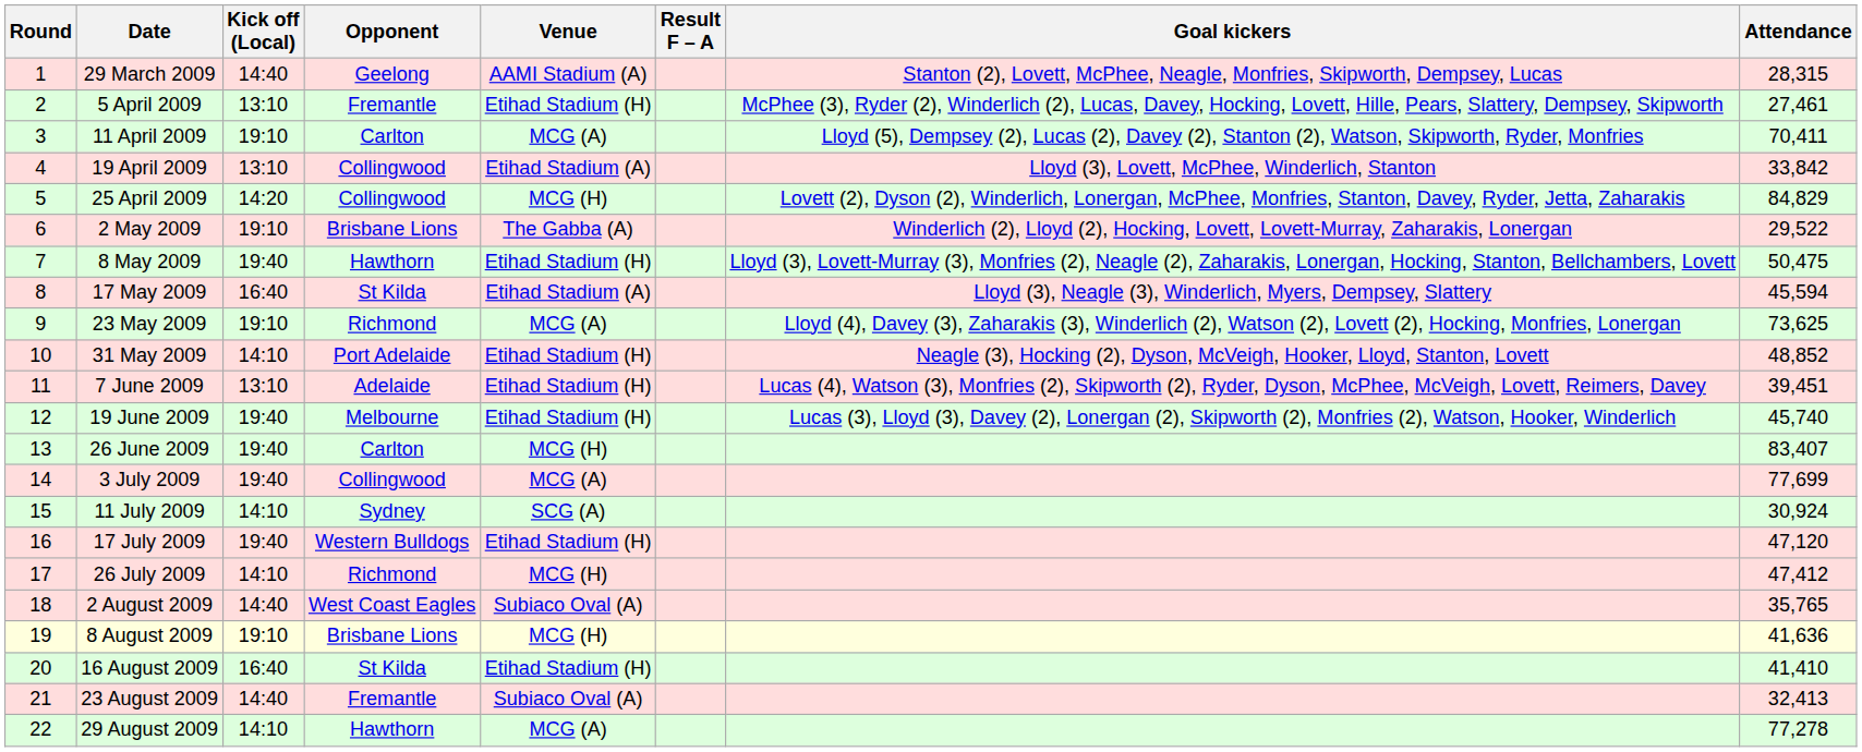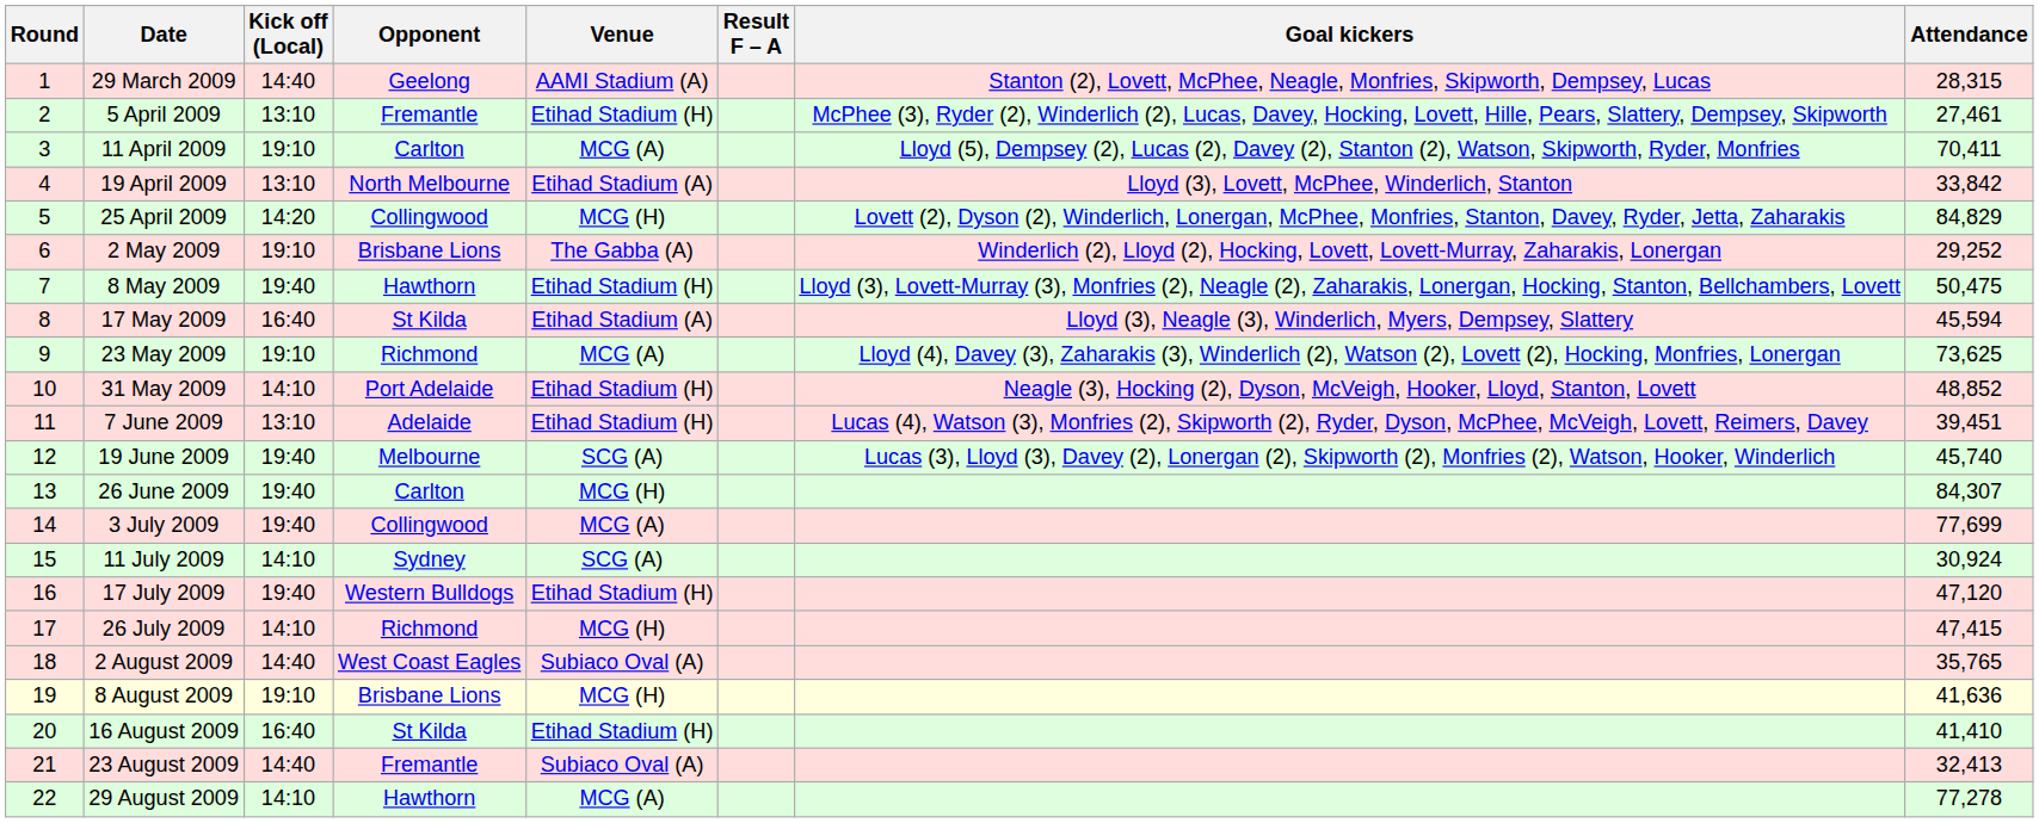19 April 2009 | Opponent: Collingwood -> North Melbourne
2 May 2009 | Attendance: 29,522 -> 29,252
19 June 2009 | Venue: Etihad Stadium (H) -> SCG (A)
26 June 2009 | Attendance: 83,407 -> 84,307
26 July 2009 | Attendance: 47,412 -> 47,415
